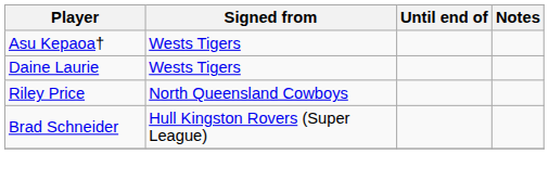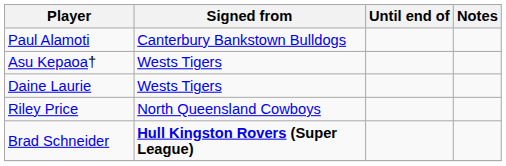+ row: Paul Alamoti | Canterbury Bankstown Bulldogs
Brad Schneider | Signed from: normal -> bold
